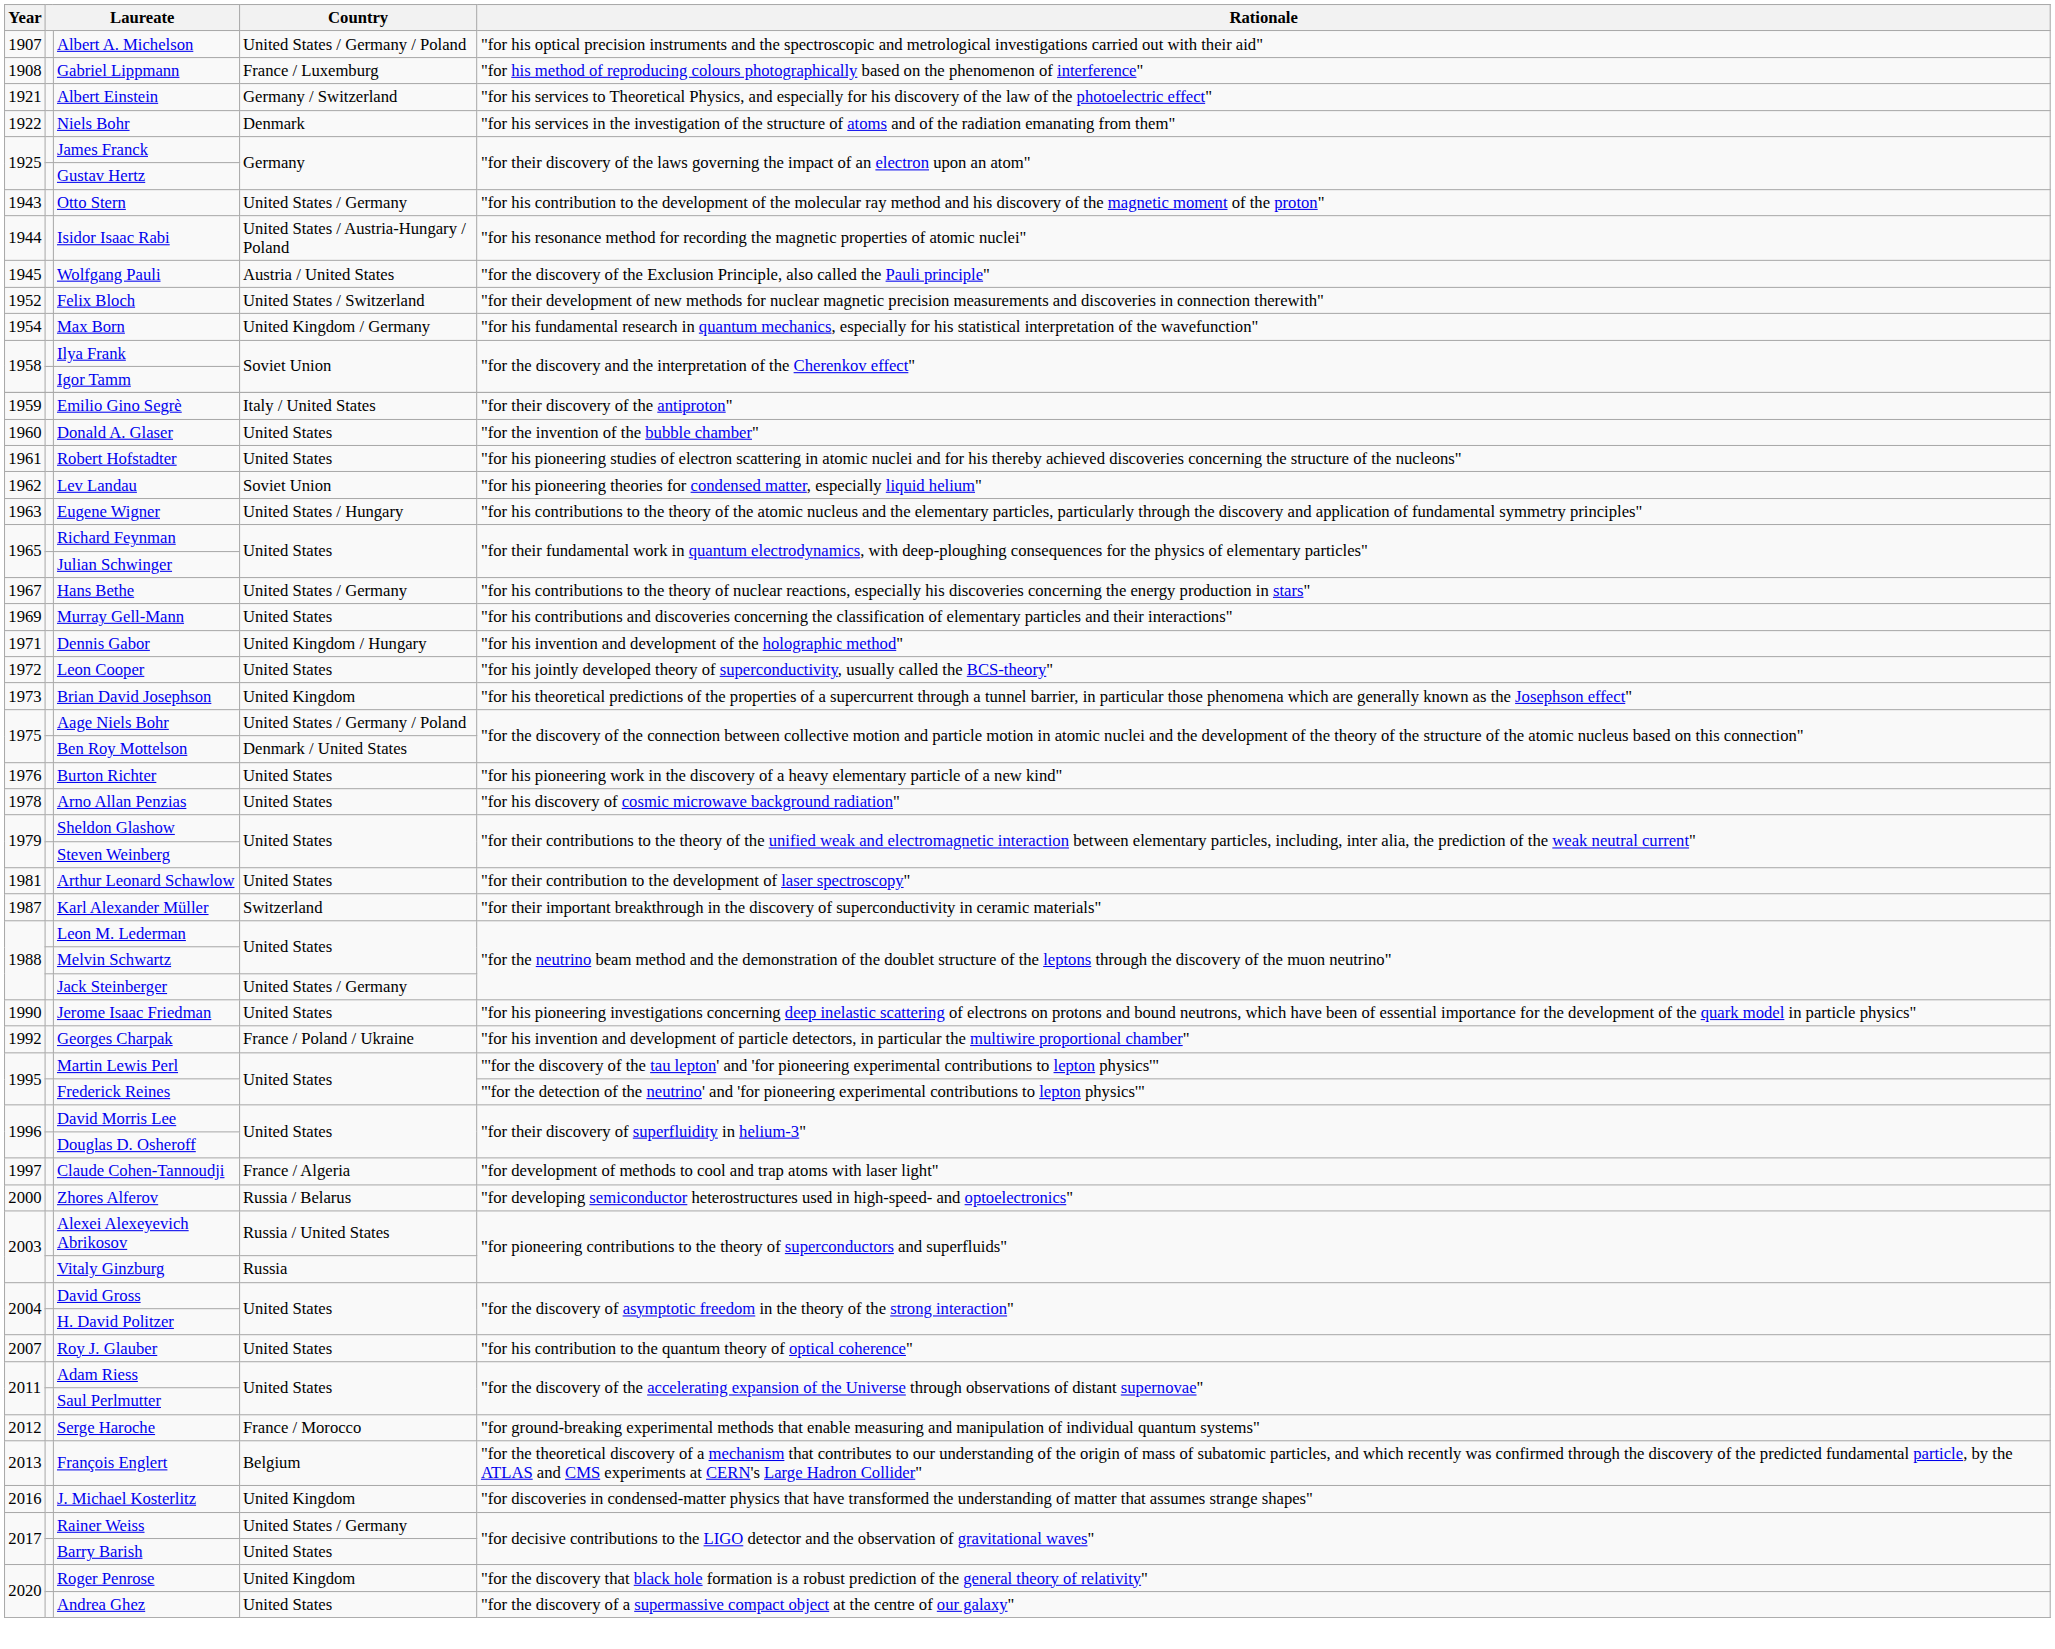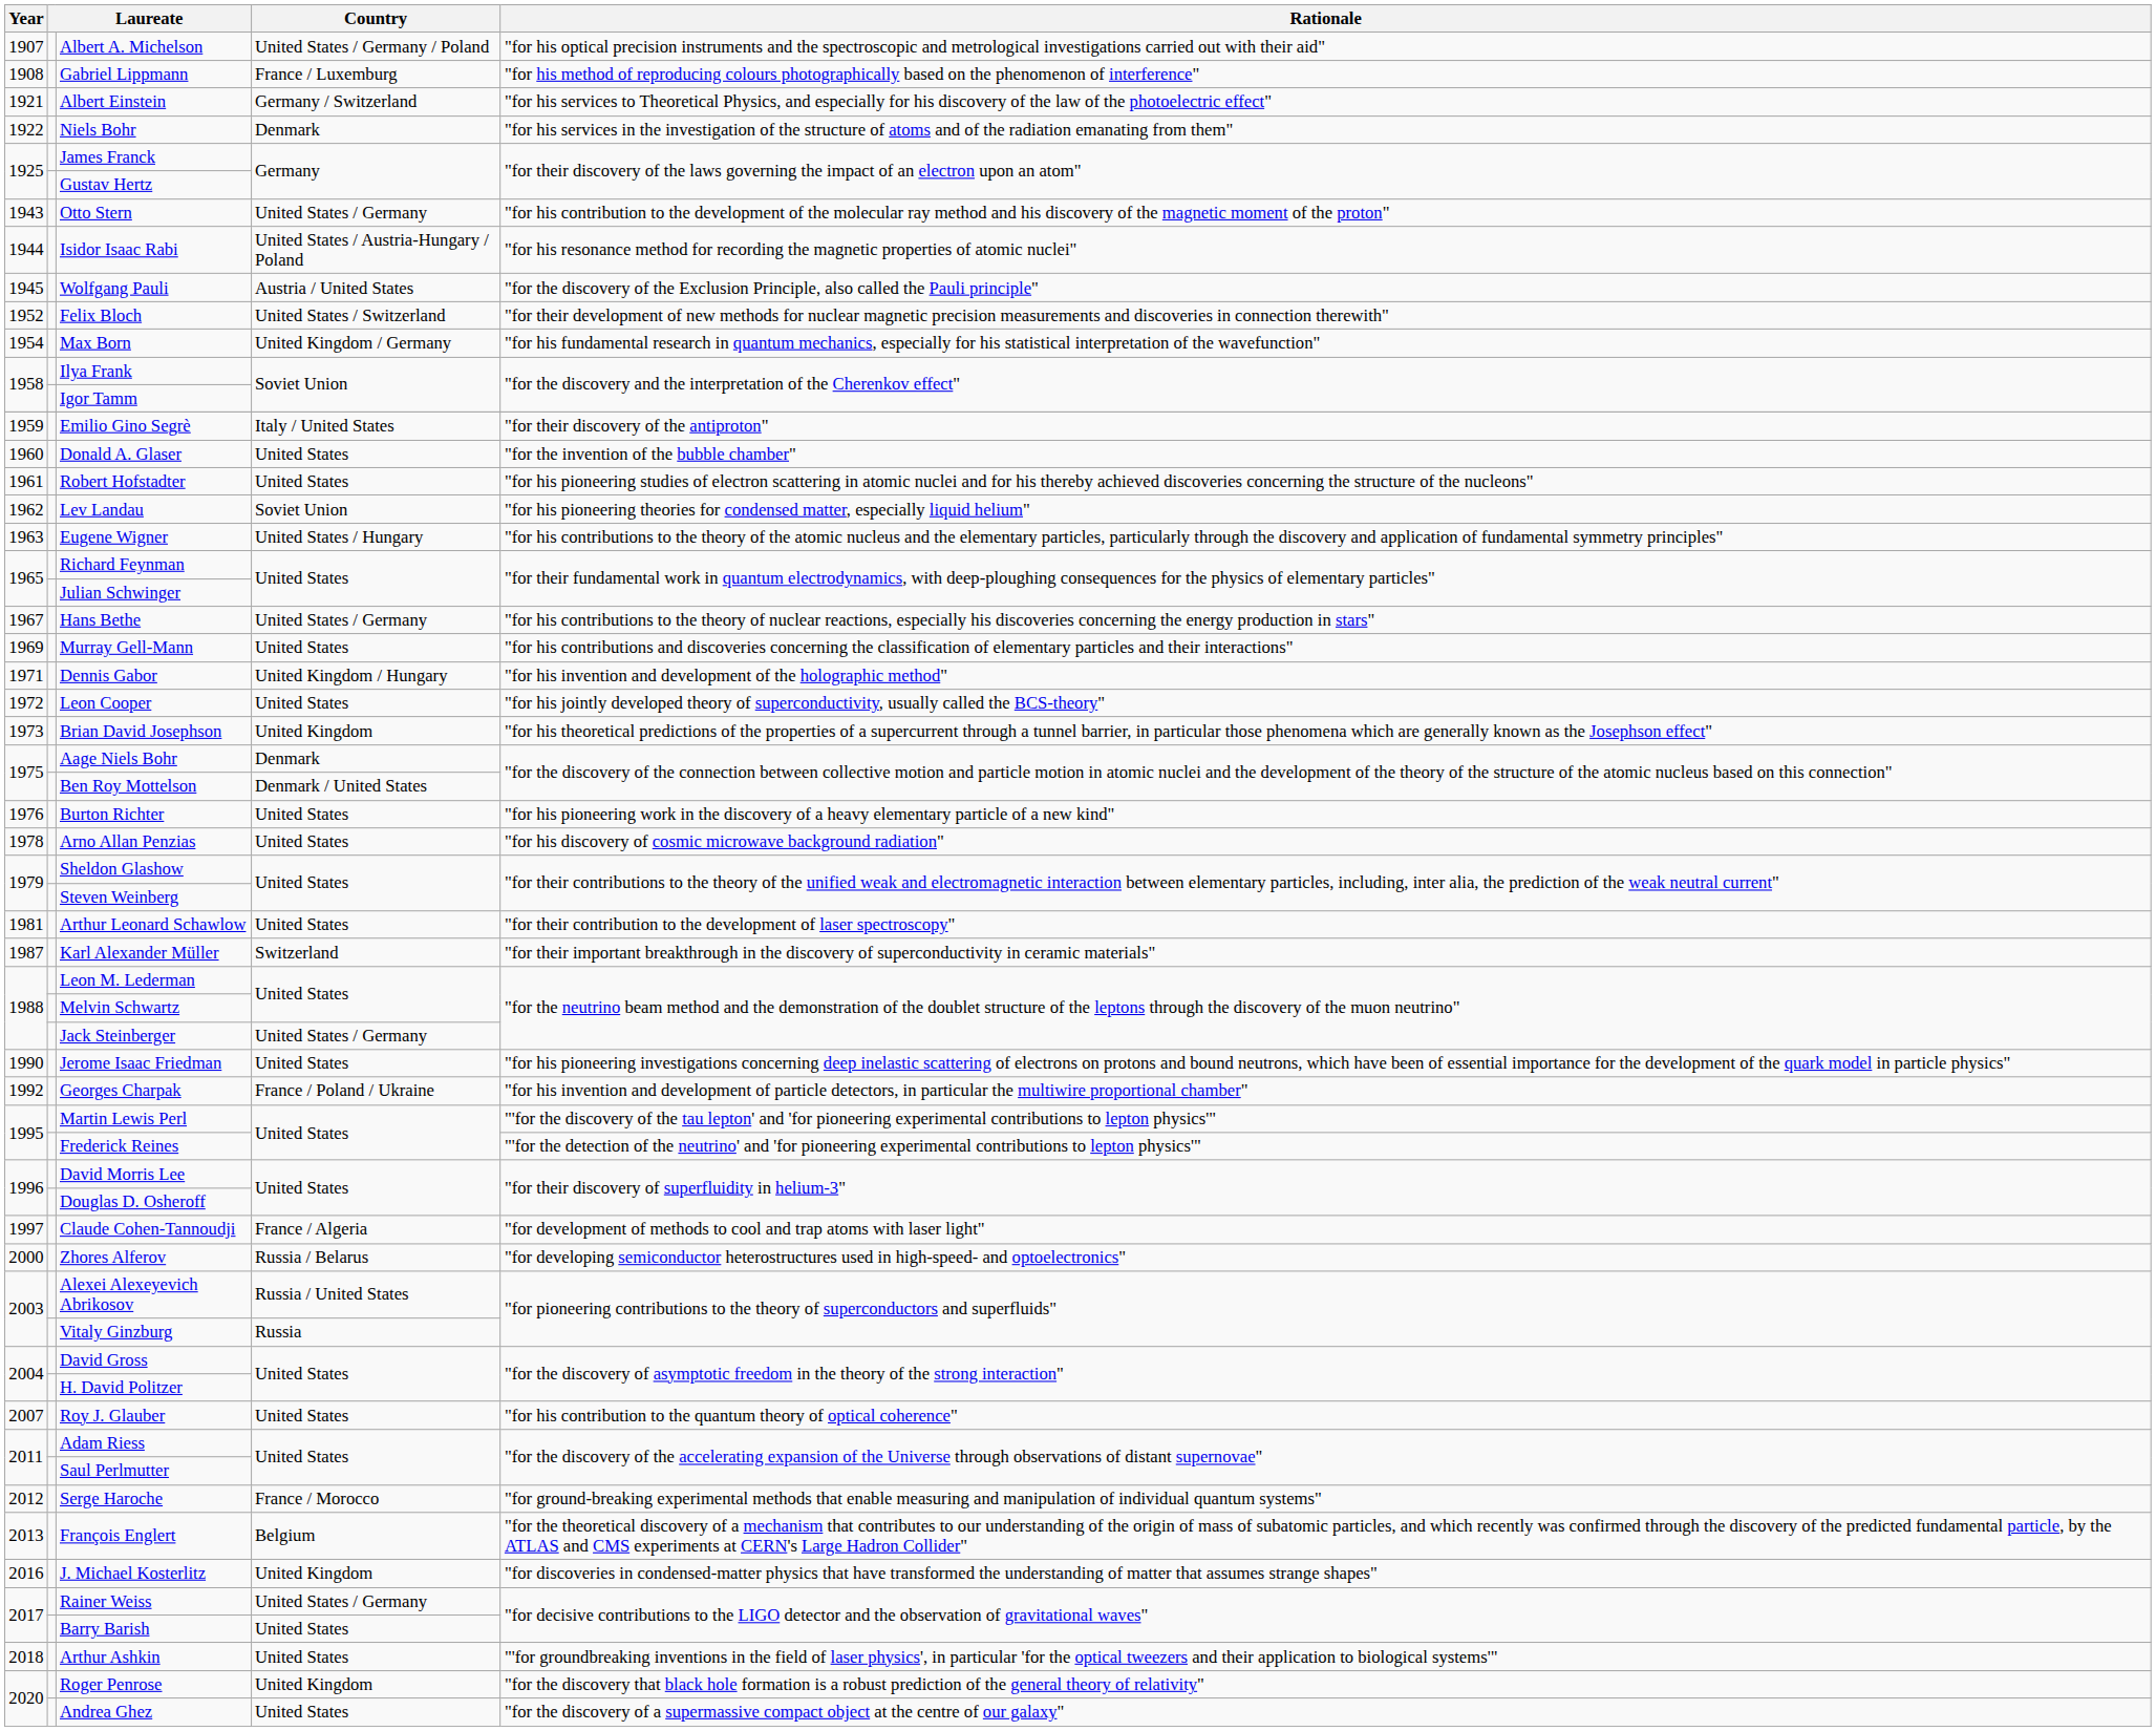Aage Niels Bohr | Country: United States / Germany / Poland -> Denmark
+ row: 2018 | Arthur Ashkin | United States | "'for groundbreaking inventions in the field of laser physics', in particular 'for the optical tweezers and their application to biological systems'"
